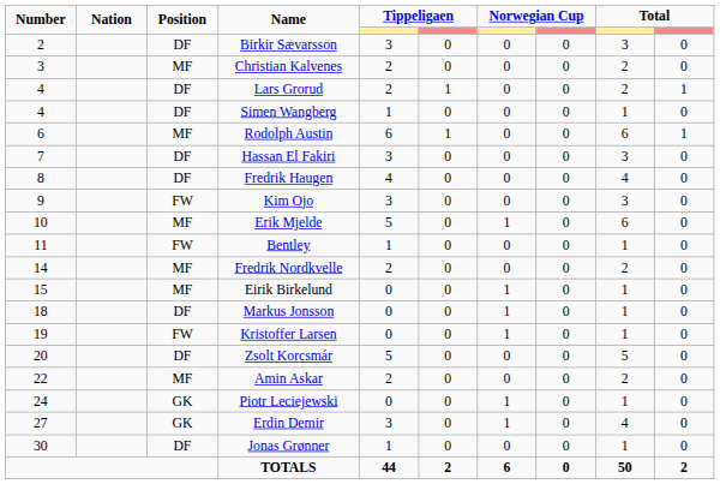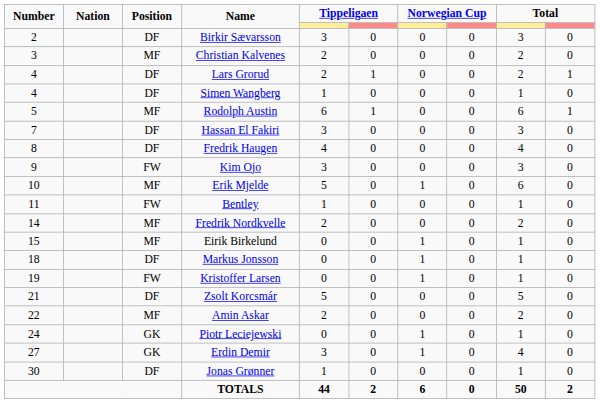Rodolph Austin | Number: 6 -> 5
Zsolt Korcsmár | Number: 20 -> 21
